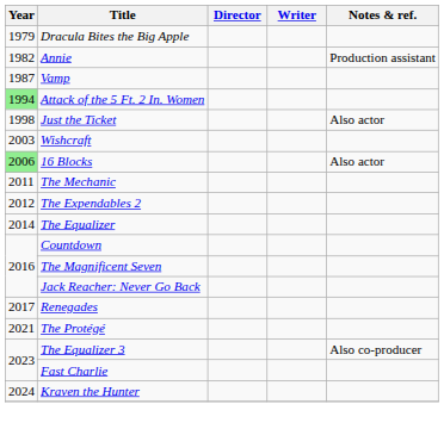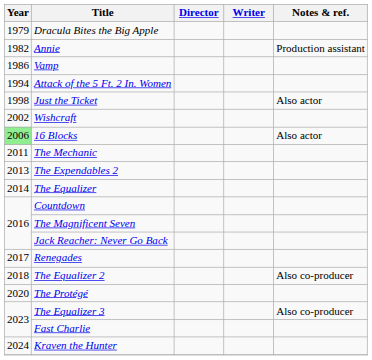Vamp | Year: 1987 -> 1986
Attack of the 5 Ft. 2 In. Women | Year: lightgreen background -> no background
Wishcraft | Year: 2003 -> 2002
The Expendables 2 | Year: 2012 -> 2013
+ row: 2018 | The Equalizer 2 | Also co-producer
The Protégé | Year: 2021 -> 2020
